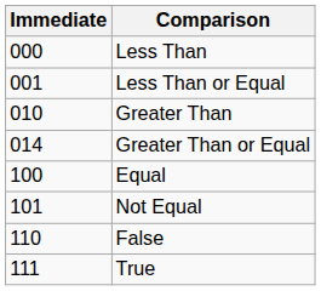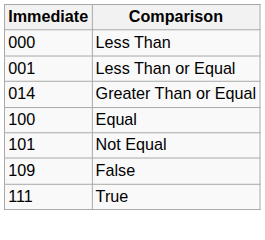- row: 010 | Greater Than
False | Immediate: 110 -> 109
